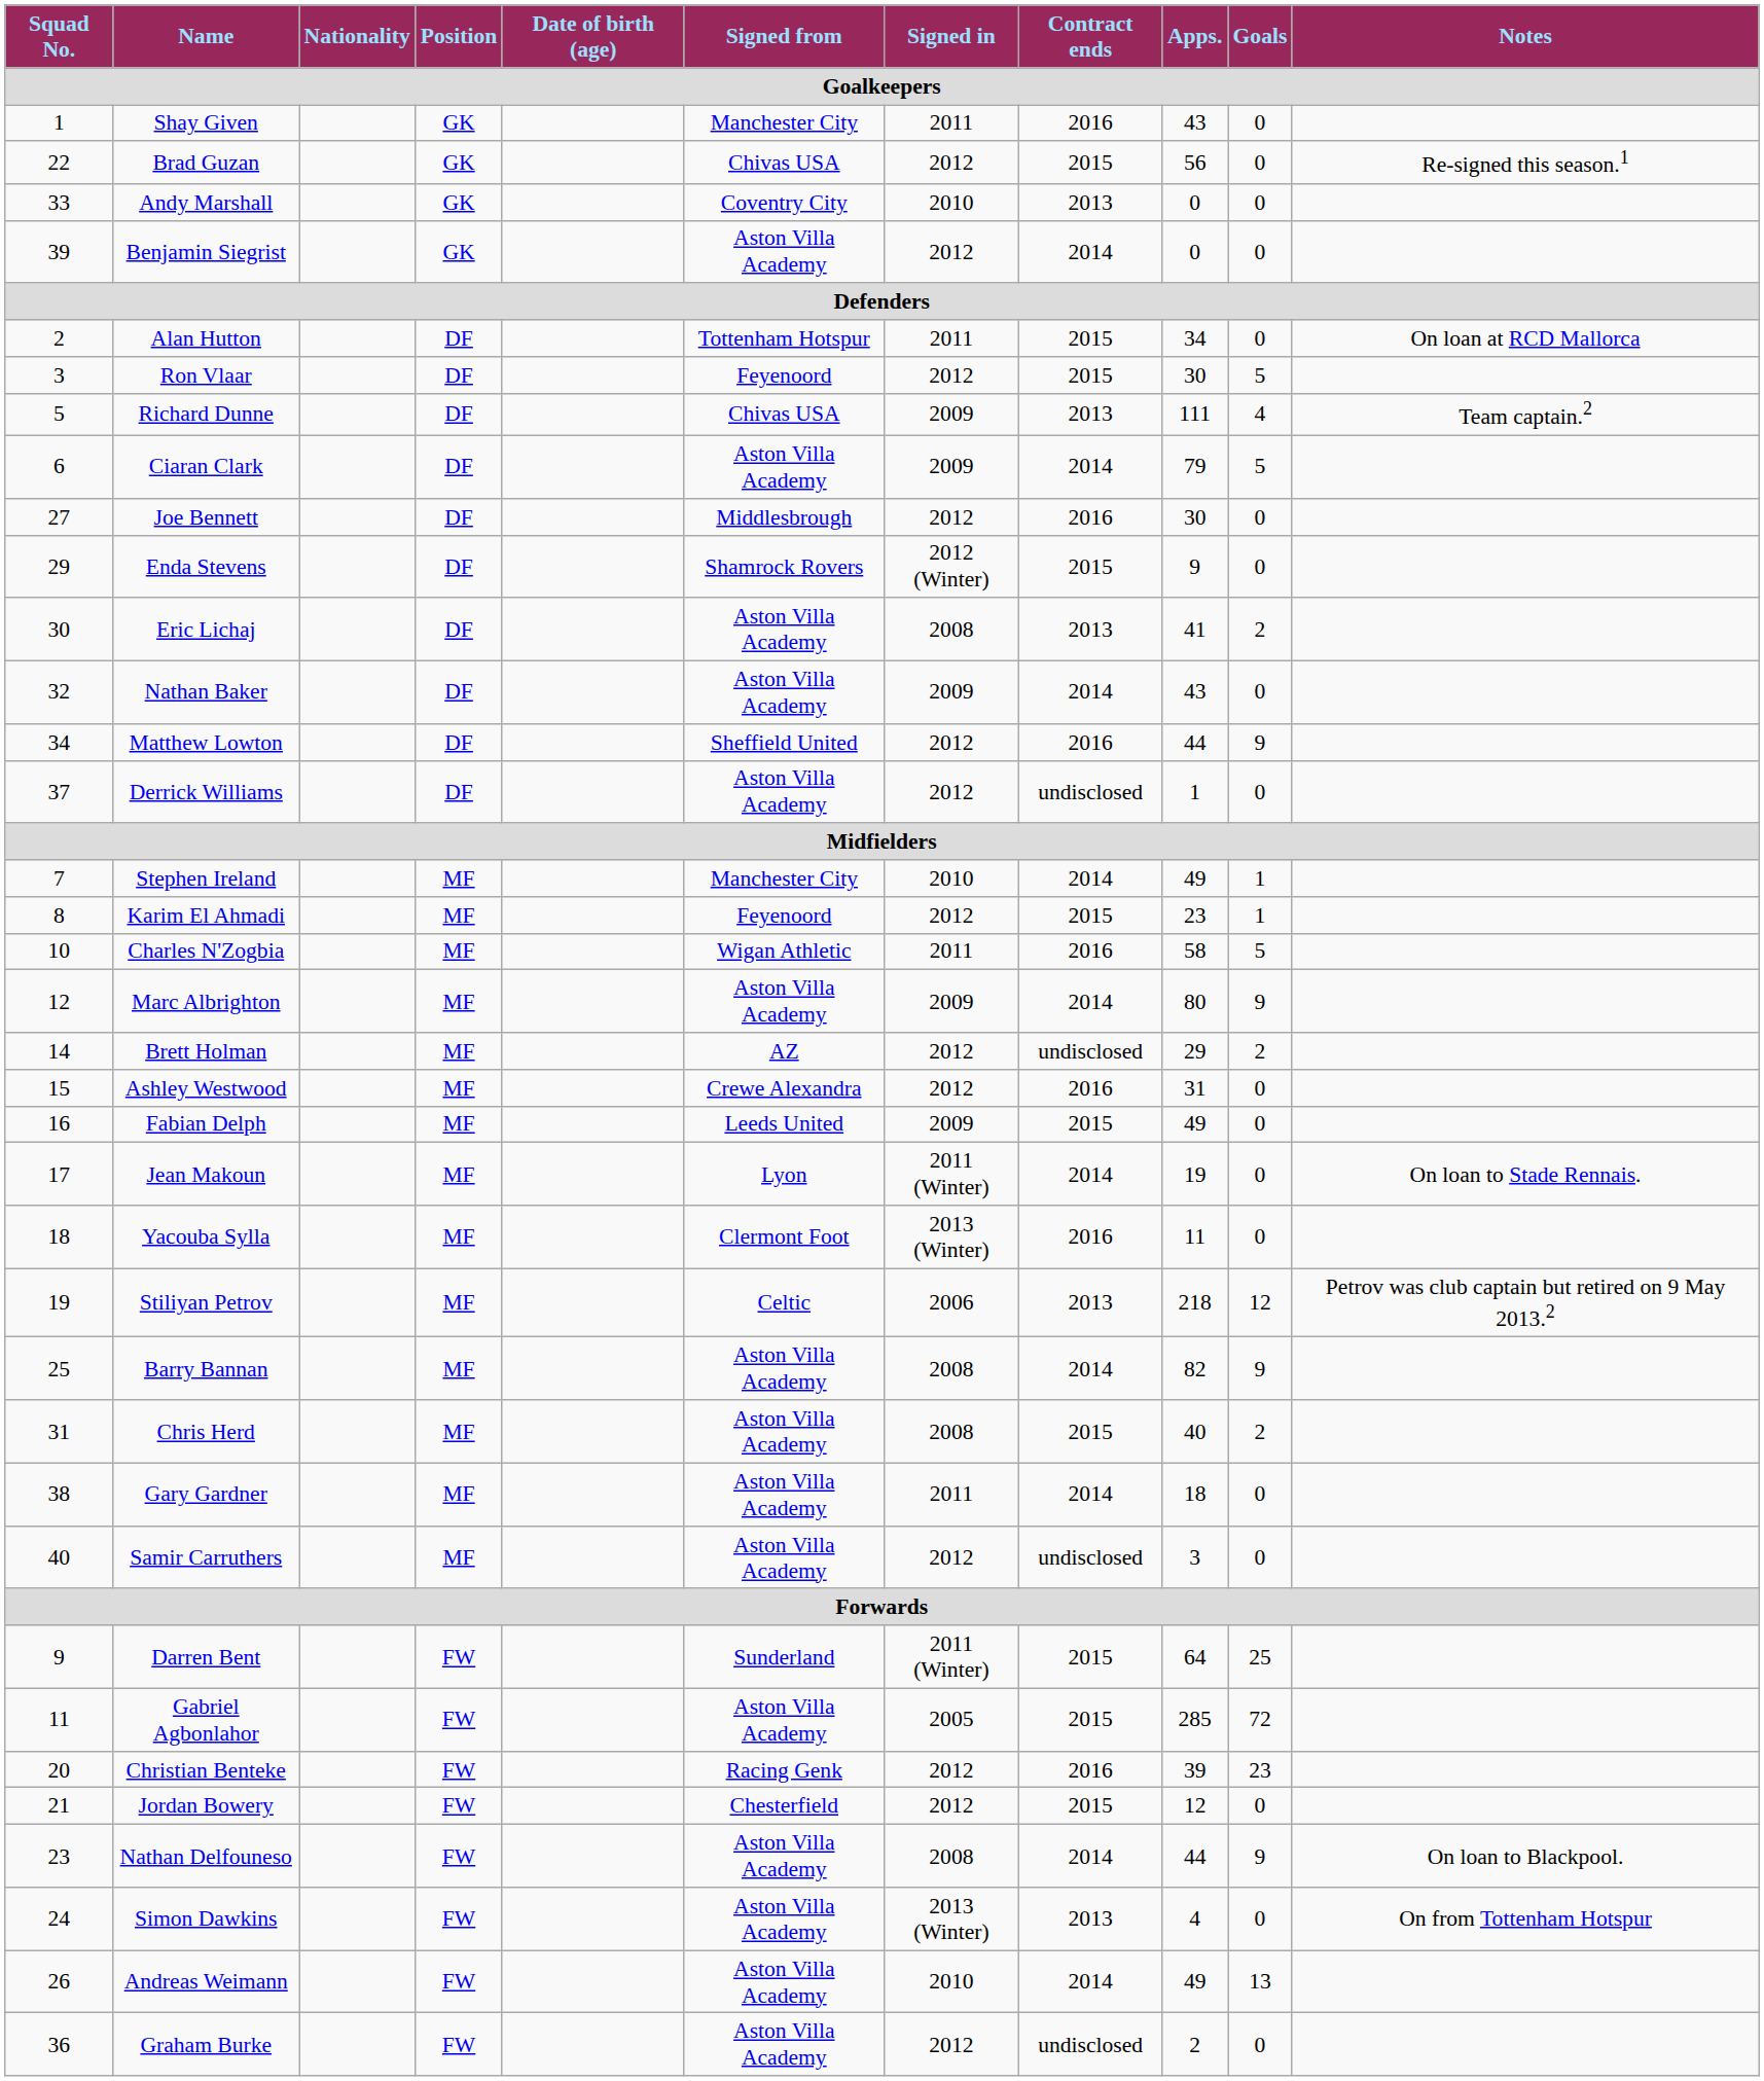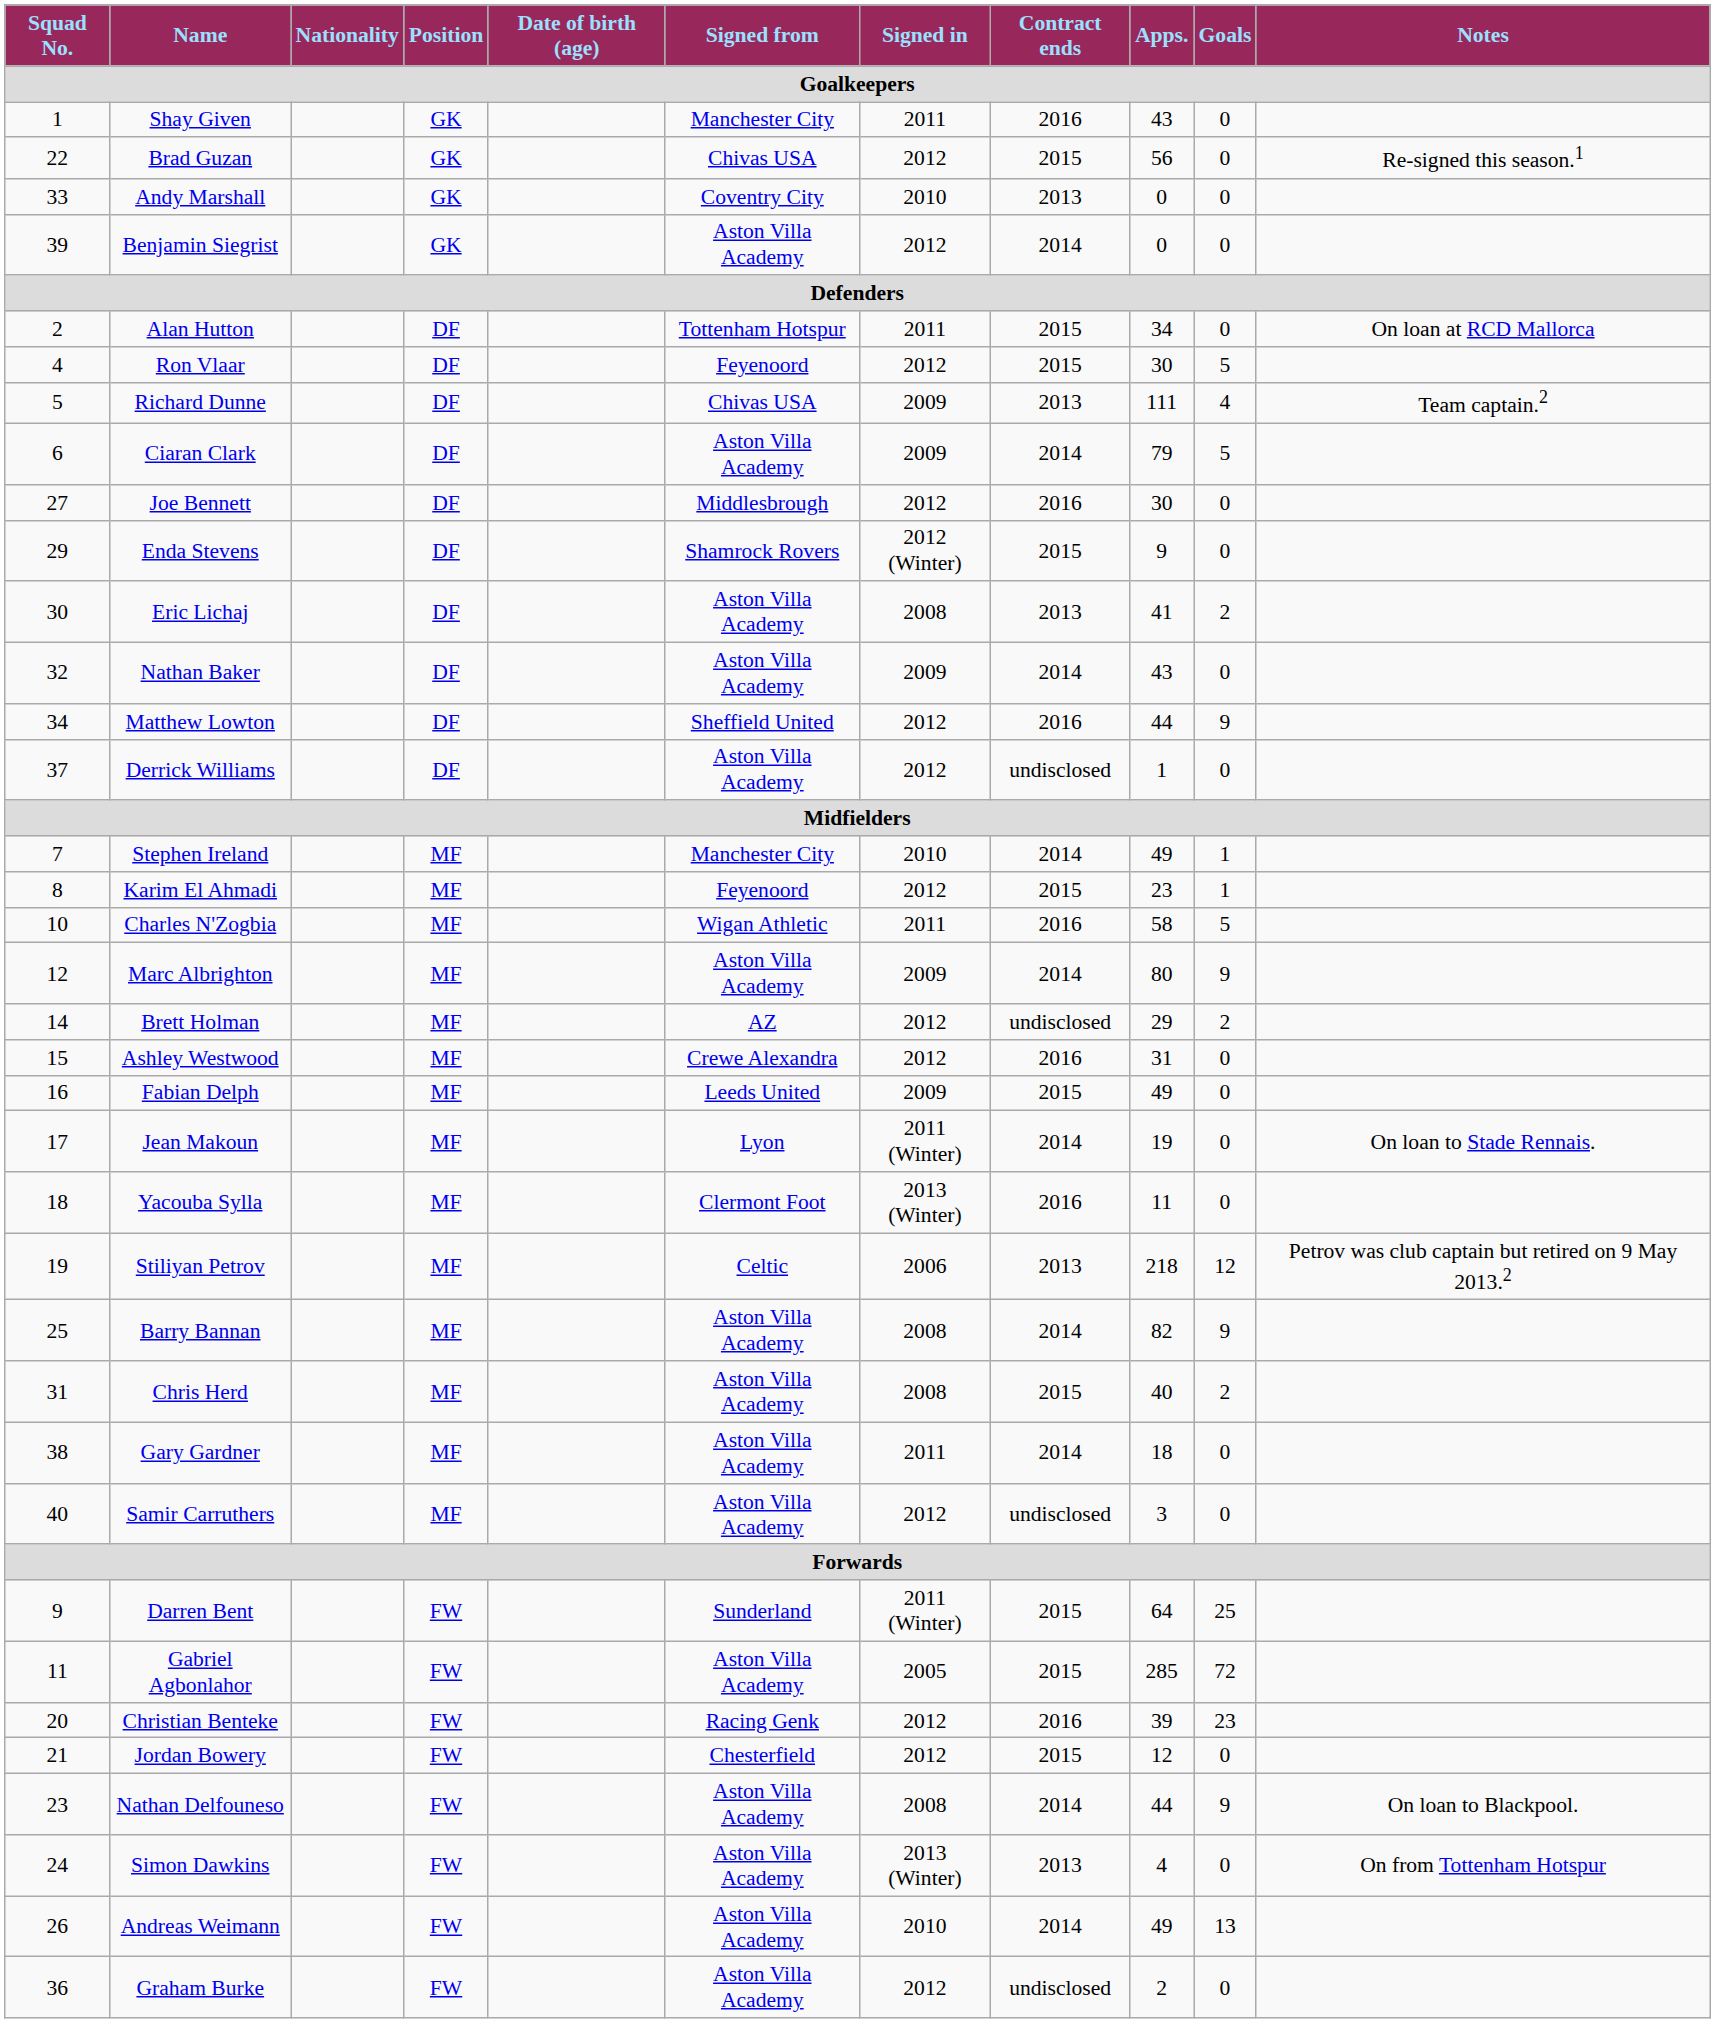Ron Vlaar | Squad No.: 3 -> 4
